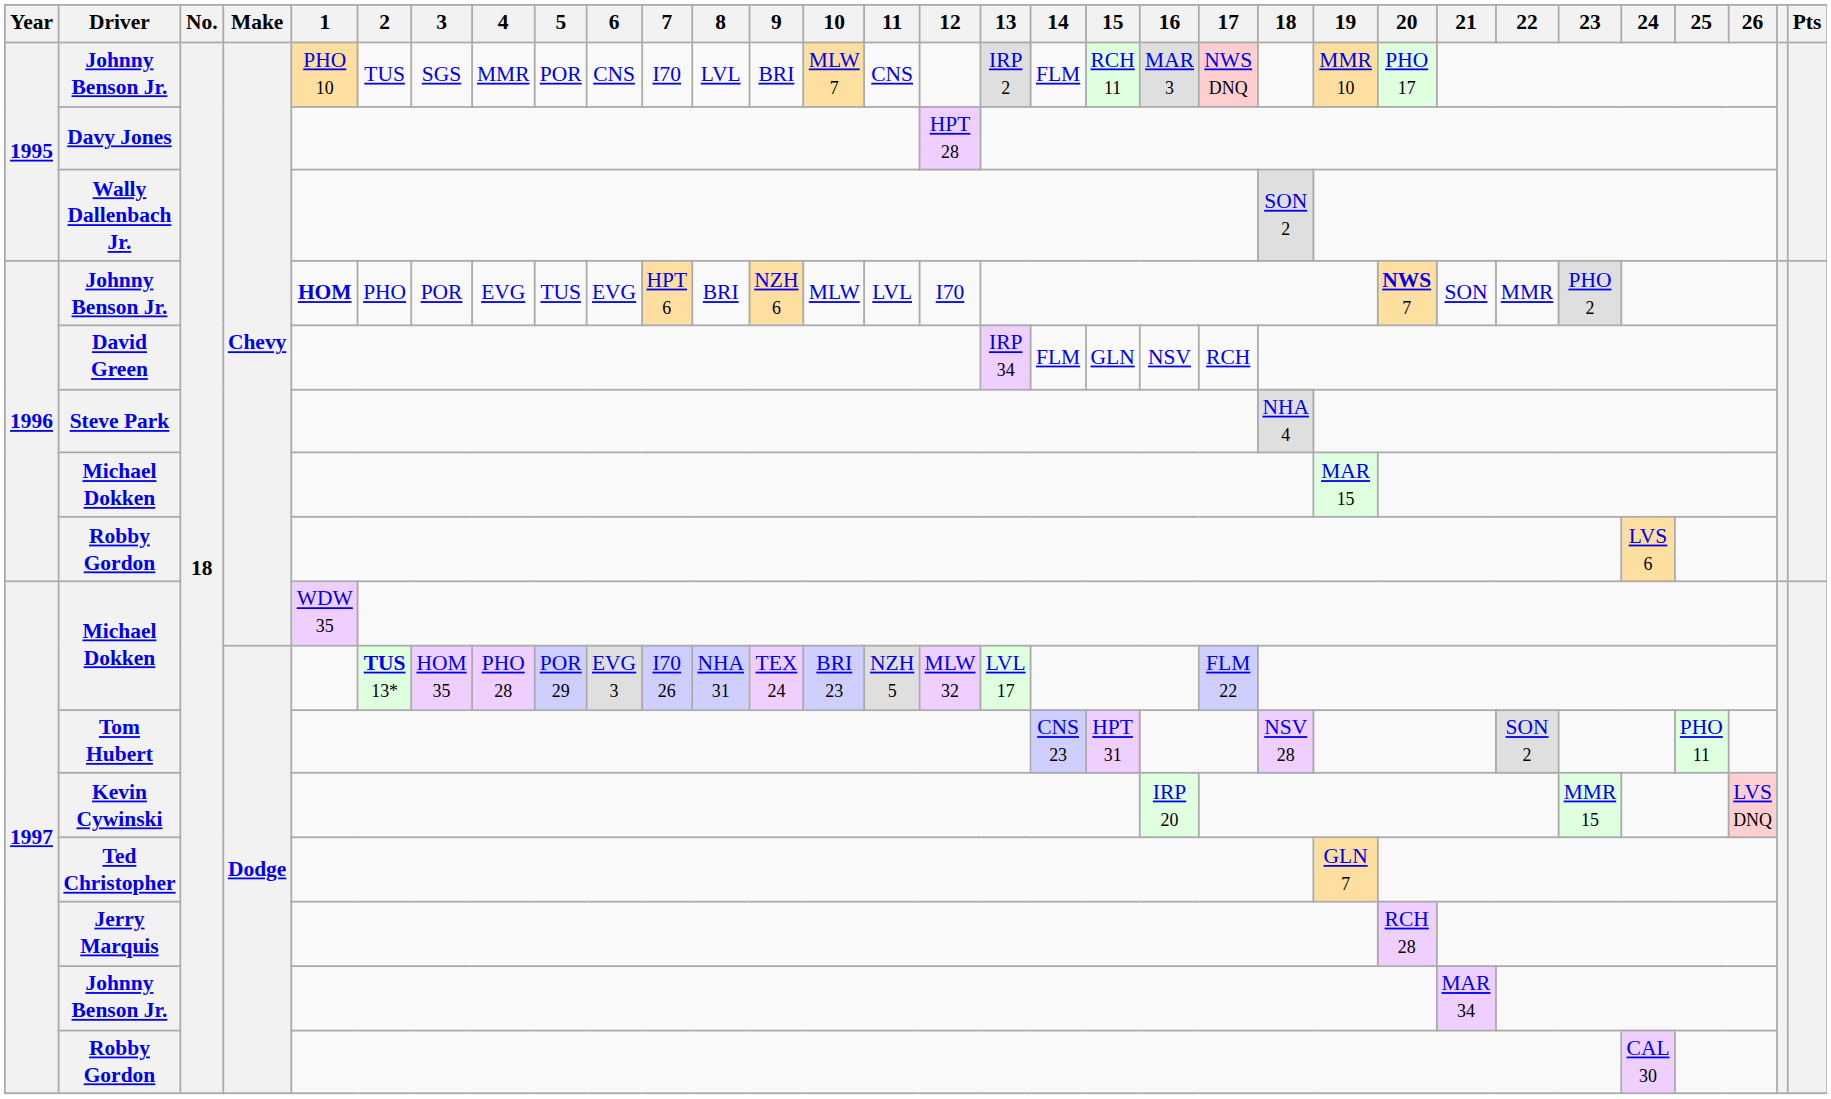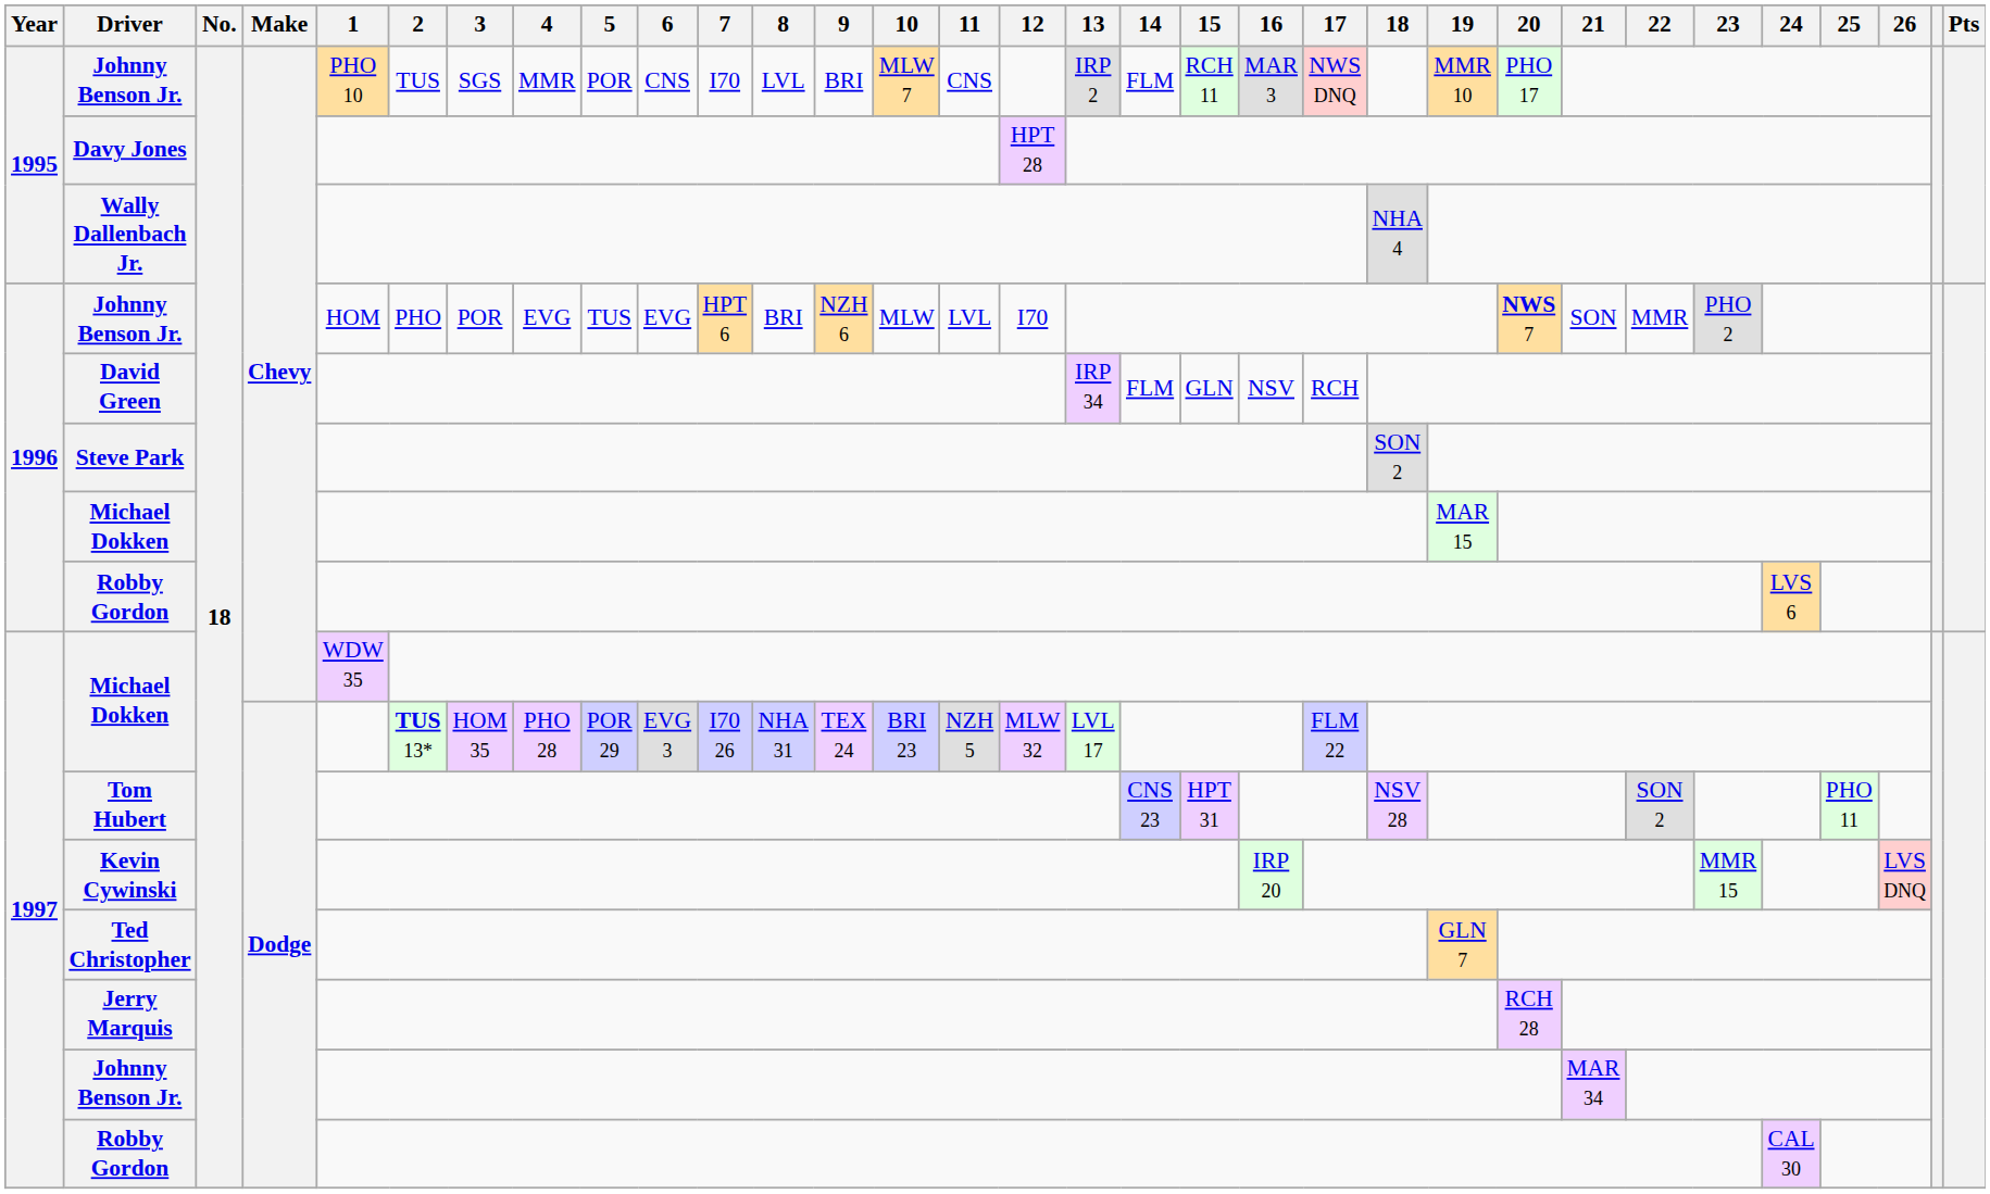Wally Dallenbach Jr. | 18: SON 2 -> NHA 4
1996 / Johnny Benson Jr. | 1: bold -> normal
Steve Park | 18: NHA 4 -> SON 2
